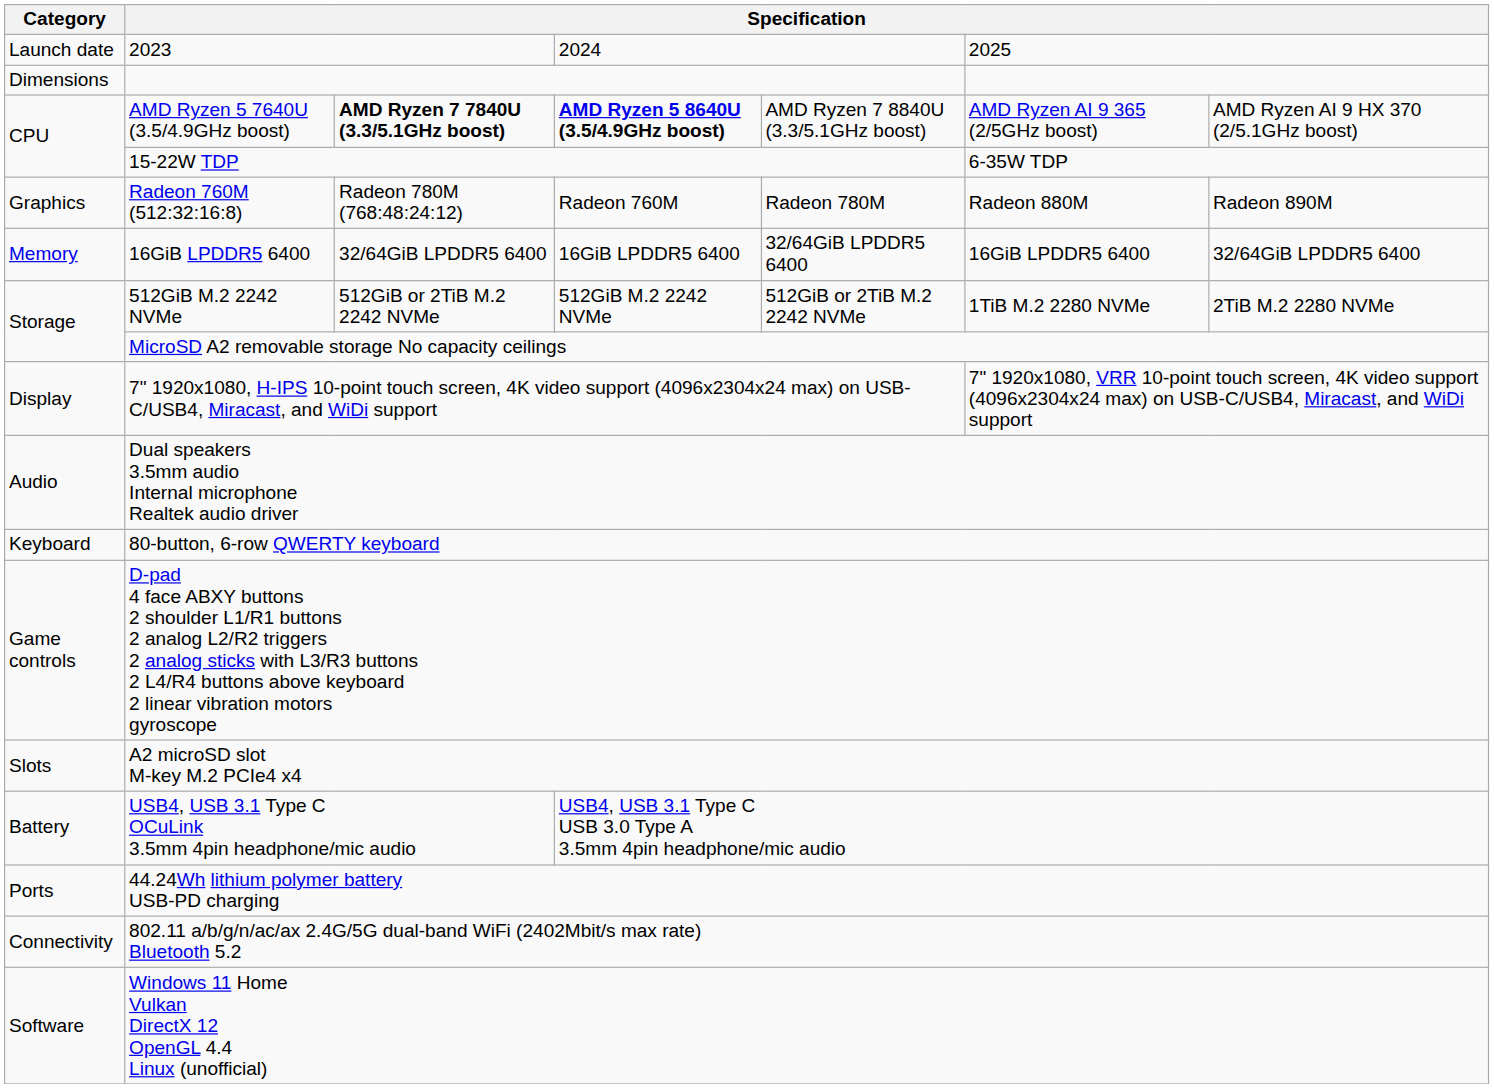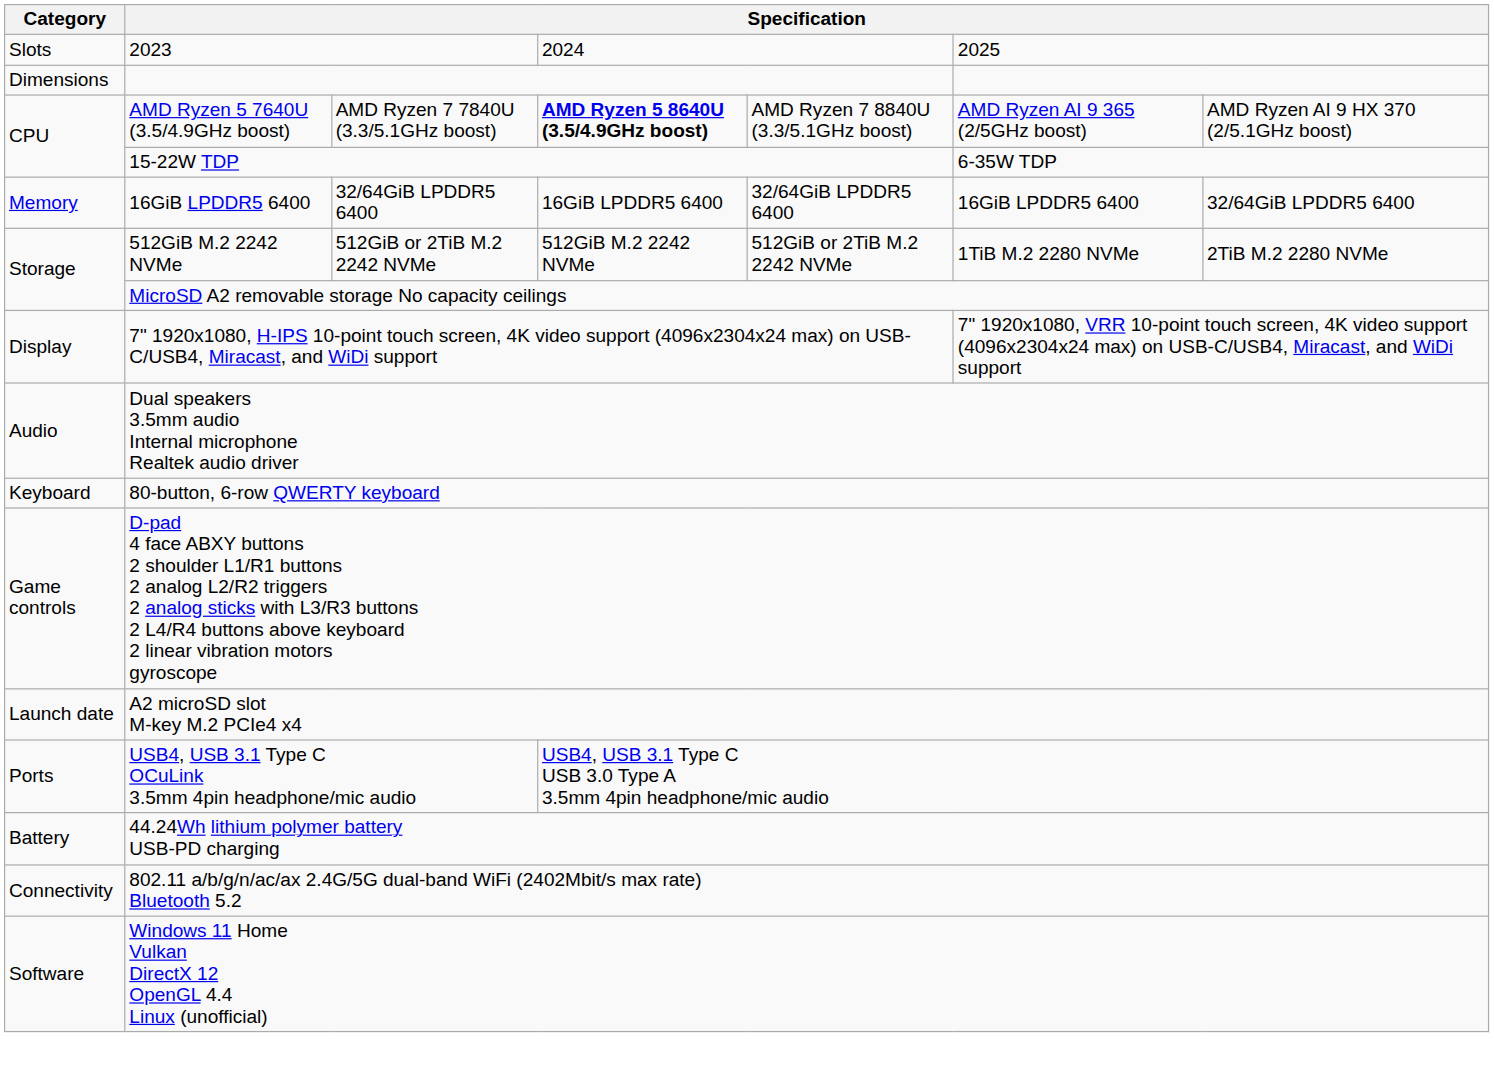2023 | Category: Launch date -> Slots
AMD Ryzen 5 7640U (3.5/4.9GHz boost) | column 3: bold -> normal
- row: Graphics | Radeon 760M (512:32:16:8) | Radeon 780M (768:48:24:12) | Radeon 760M | Radeon 780M | Radeon 880M | Radeon 890M
A2 microSD slot M-key M.2 PCIe4 x4 | Category: Slots -> Launch date
USB4, USB 3.1 Type C OCuLink 3.5mm 4pin headphone/mic audio | Category: Battery -> Ports
44.24Wh lithium polymer battery USB-PD charging | Category: Ports -> Battery
